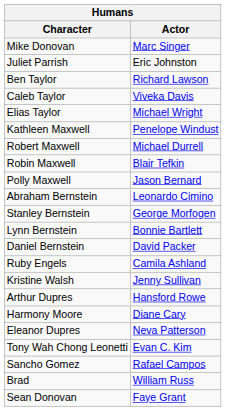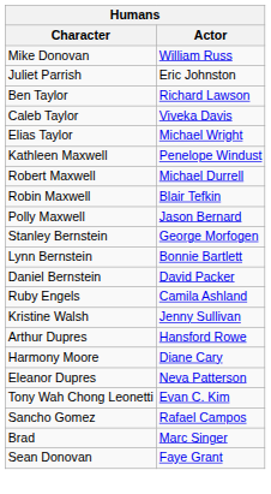Mike Donovan | Actor: Marc Singer -> William Russ
- row: Abraham Bernstein | Leonardo Cimino
Brad | Actor: William Russ -> Marc Singer
